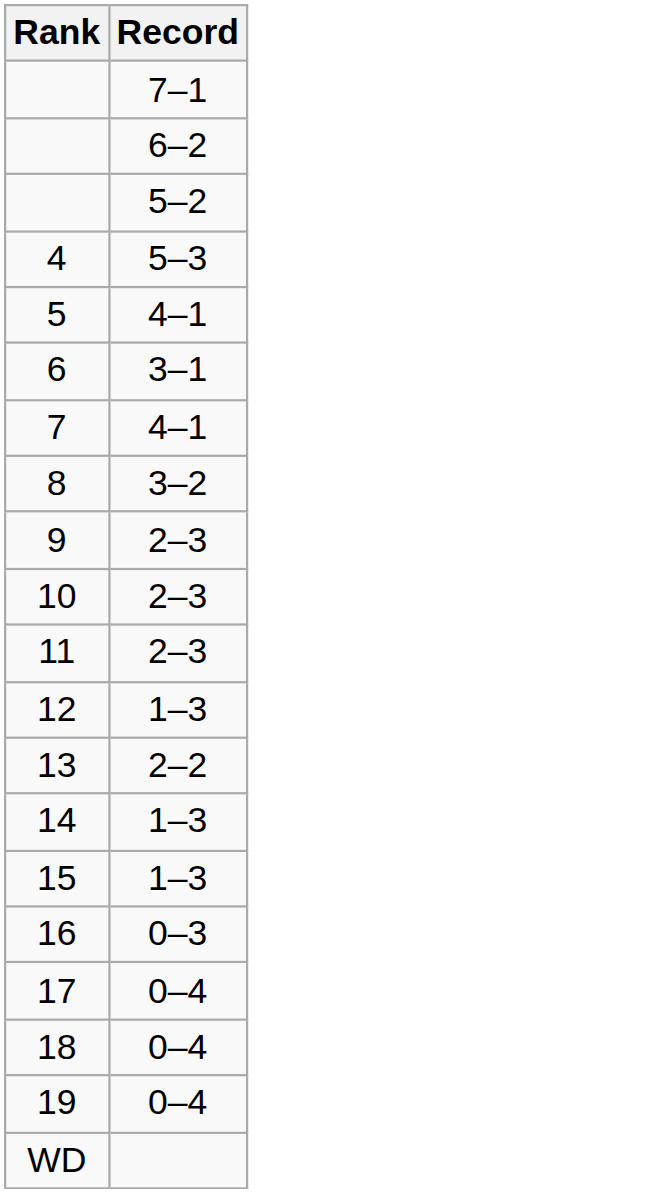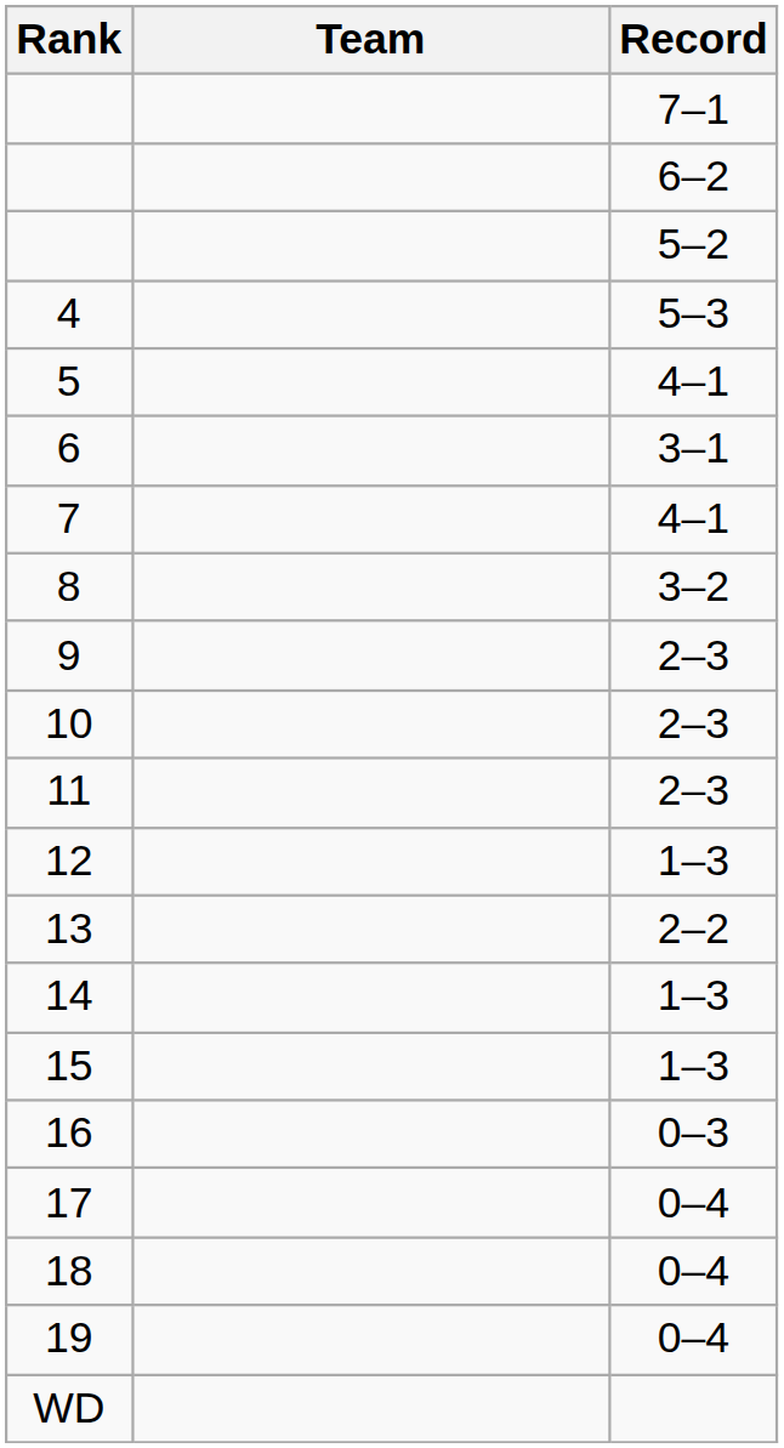+ column: Team
